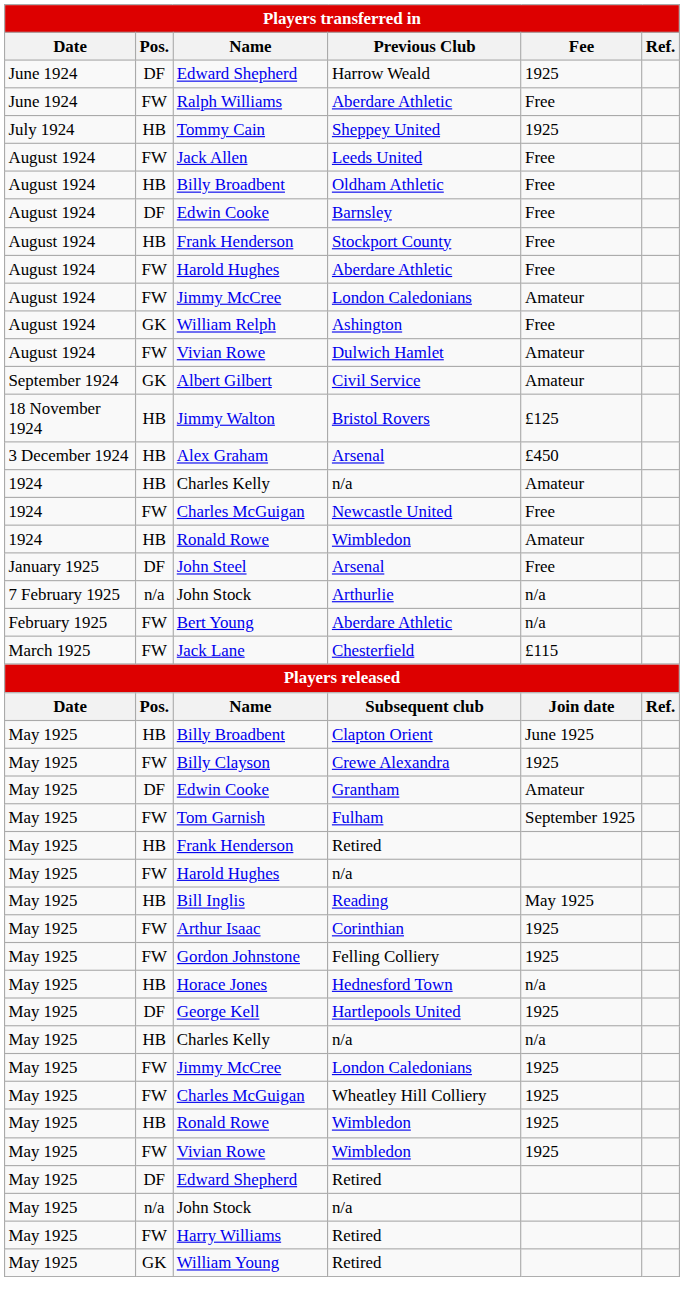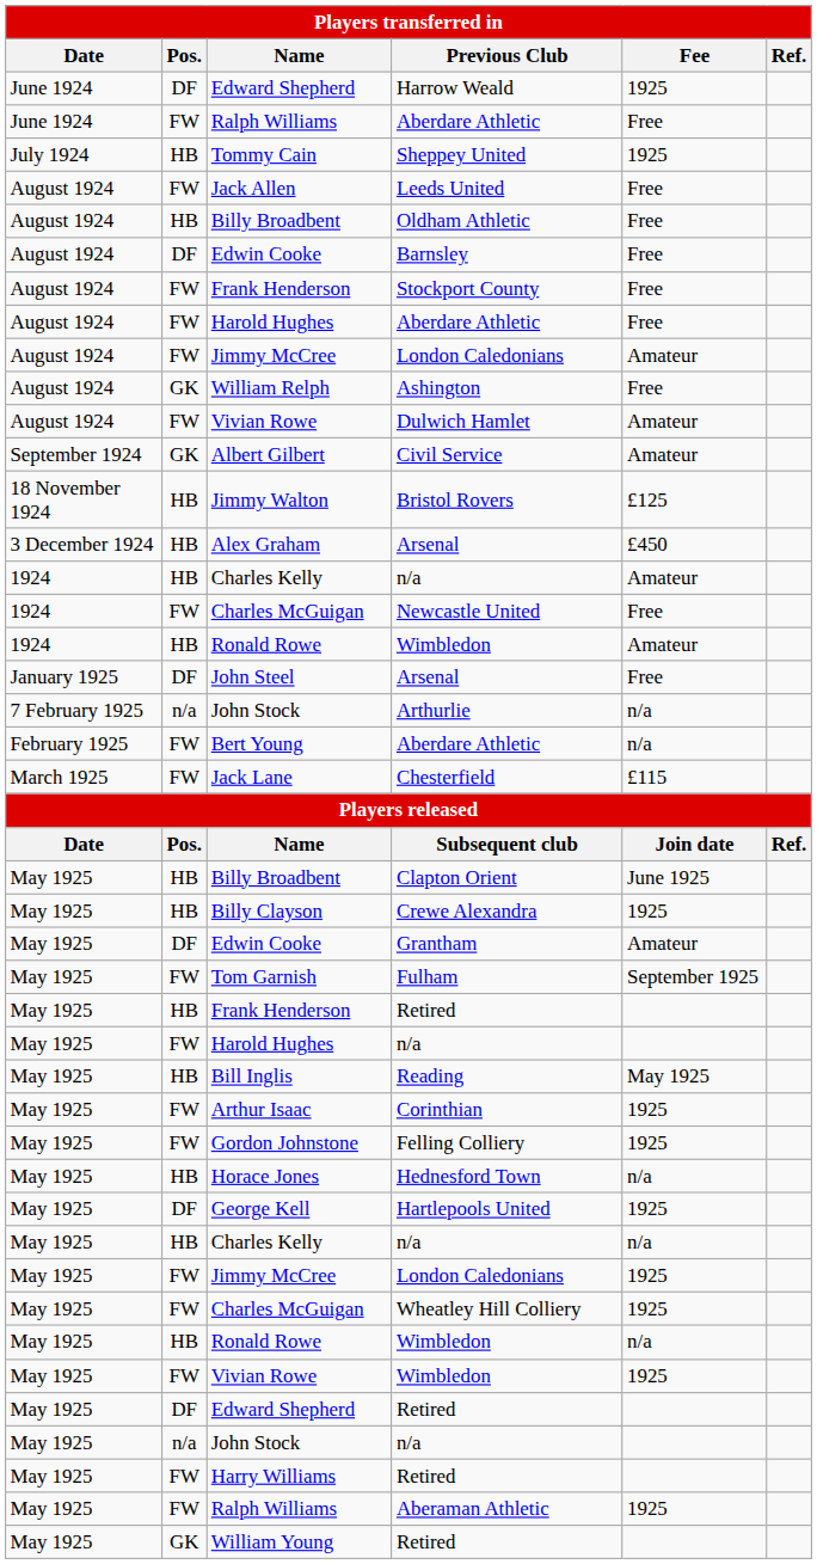August 1924 / Frank Henderson | Pos.: HB -> FW
Billy Clayson | Pos.: FW -> HB
May 1925 / Ronald Rowe | Fee: 1925 -> n/a
+ row: May 1925 | FW | Ralph Williams | Aberaman Athletic | 1925
